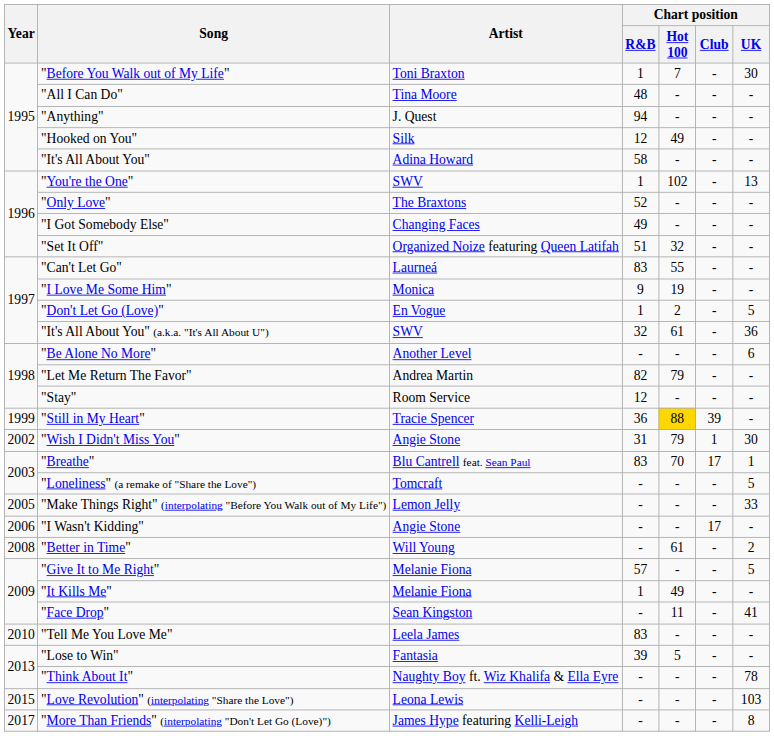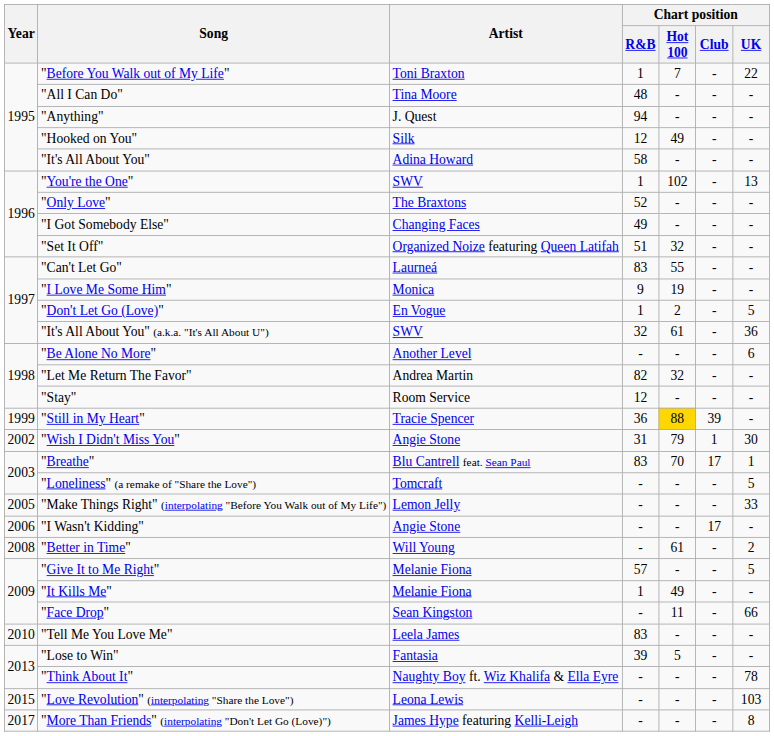"Before You Walk out of My Life" | Chart position / UK: 30 -> 22
"Let Me Return The Favor" | Chart position / Hot 100: 79 -> 32
"Face Drop" | Chart position / UK: 41 -> 66
